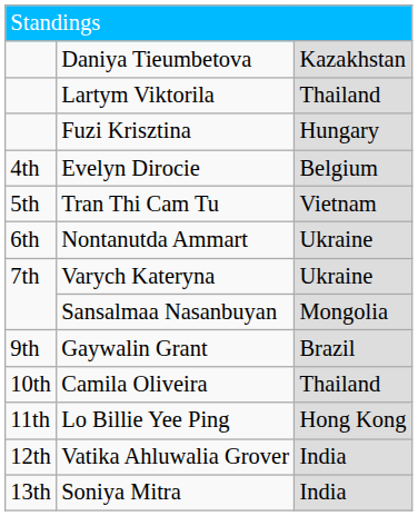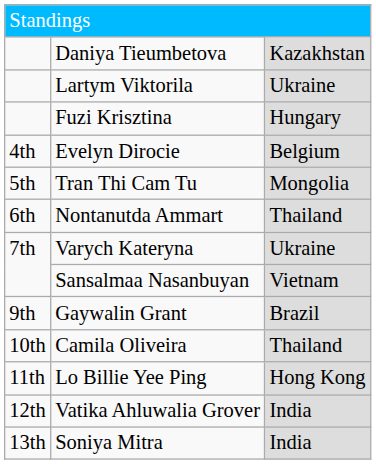Lartym Viktorila | column 3: Thailand -> Ukraine
Tran Thi Cam Tu | column 3: Vietnam -> Mongolia
Nontanutda Ammart | column 3: Ukraine -> Thailand
Sansalmaa Nasanbuyan | column 3: Mongolia -> Vietnam
